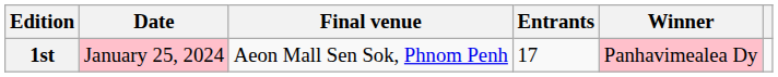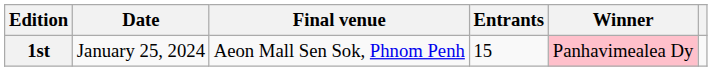1st | Date: pink background -> no background
1st | Entrants: 17 -> 15
